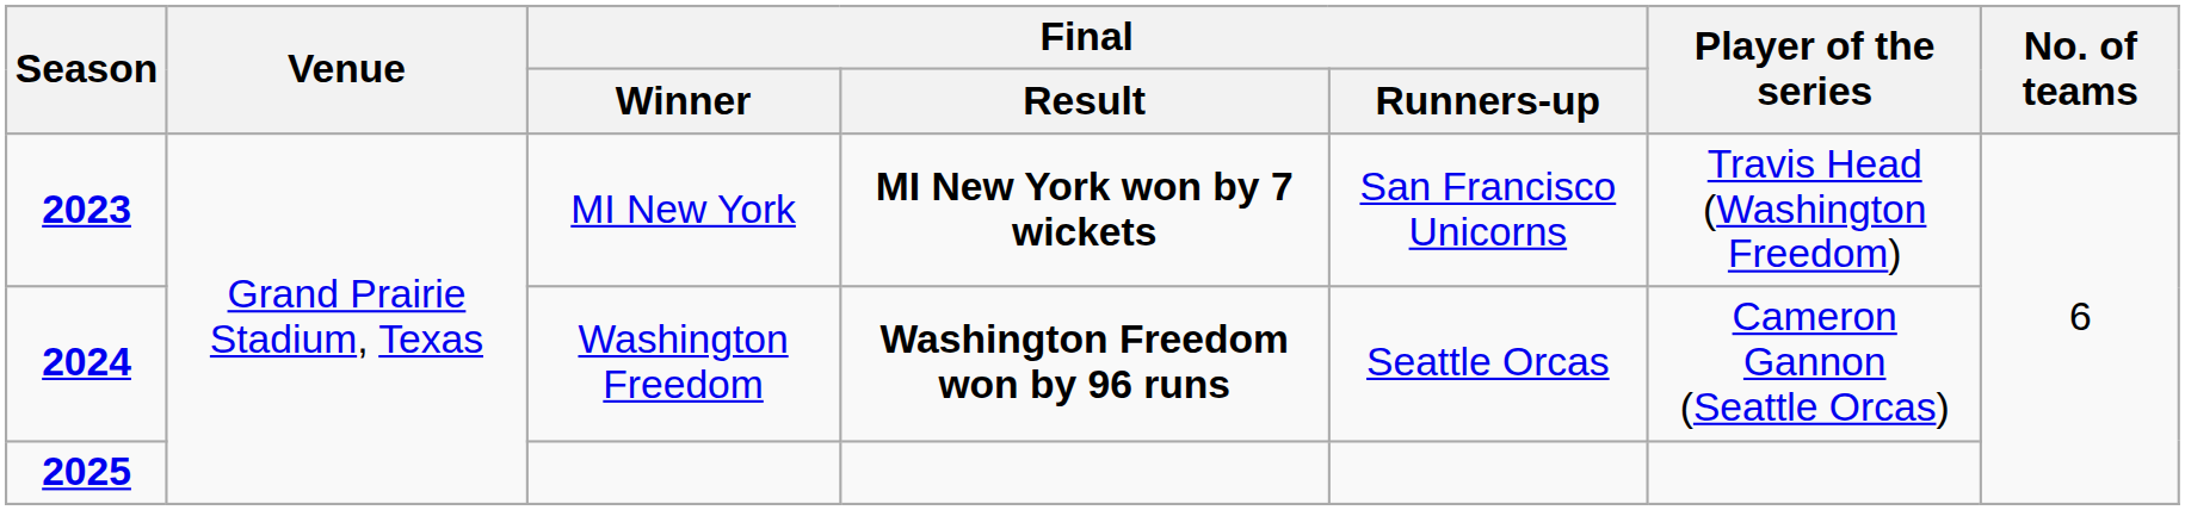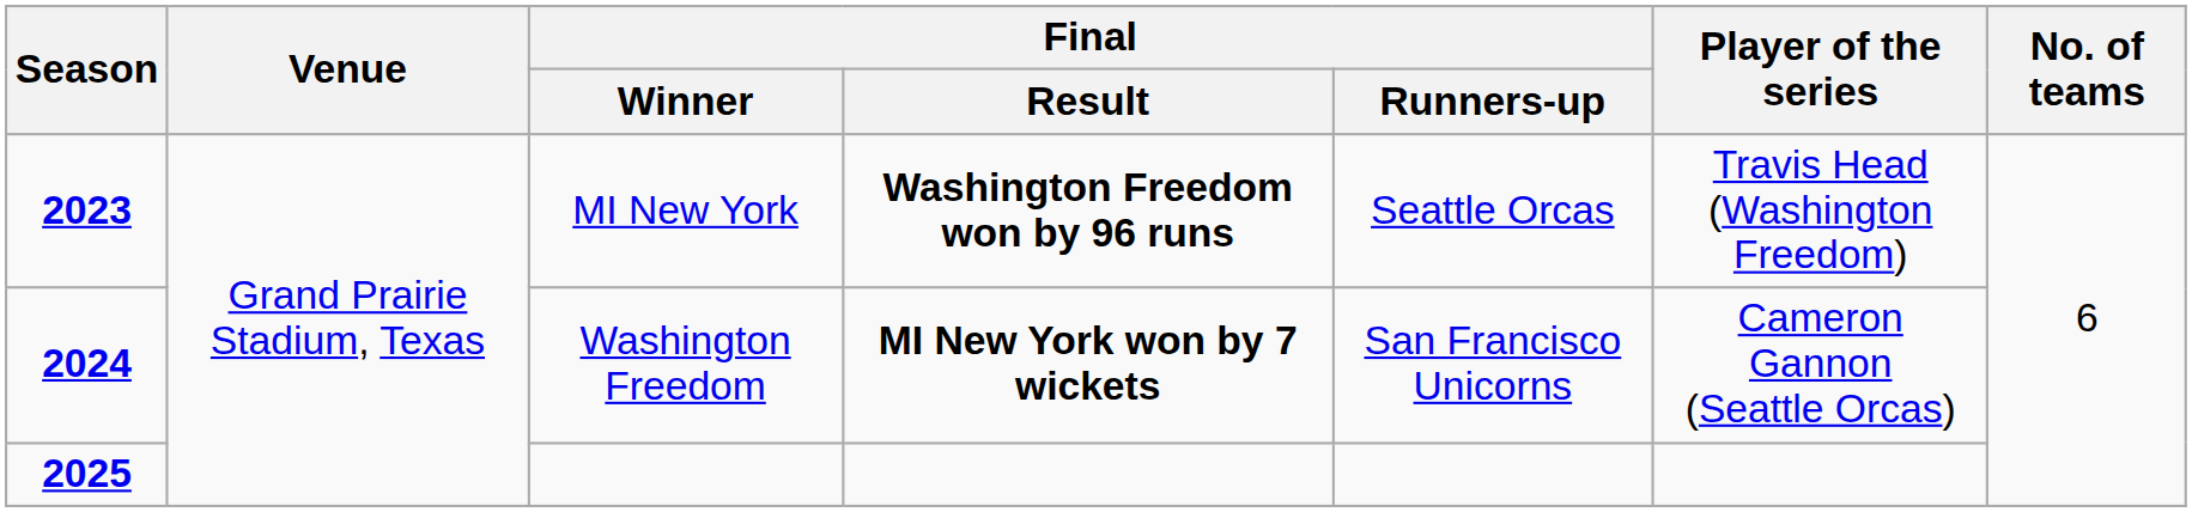MI New York | Final / Result: MI New York won by 7 wickets -> Washington Freedom won by 96 runs
MI New York | Final / Runners-up: San Francisco Unicorns -> Seattle Orcas
Washington Freedom | Final / Result: Washington Freedom won by 96 runs -> MI New York won by 7 wickets
Washington Freedom | Final / Runners-up: Seattle Orcas -> San Francisco Unicorns
